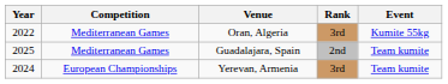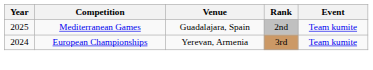- row: 2022 | Mediterranean Games | Oran, Algeria | 3rd | Kumite 55kg
